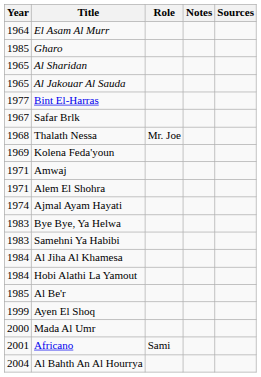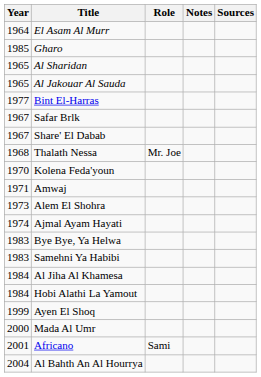+ row: 1967 | Share' El Dabab
Kolena Feda'youn | Year: 1969 -> 1970
Alem El Shohra | Year: 1971 -> 1973
- row: 1985 | Al Be'r
